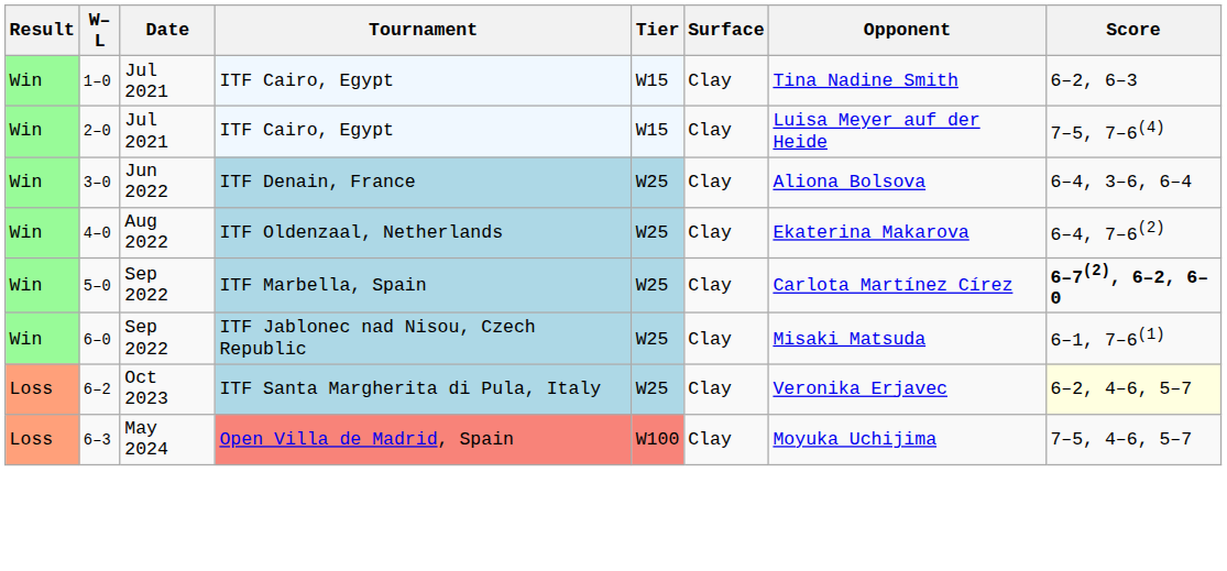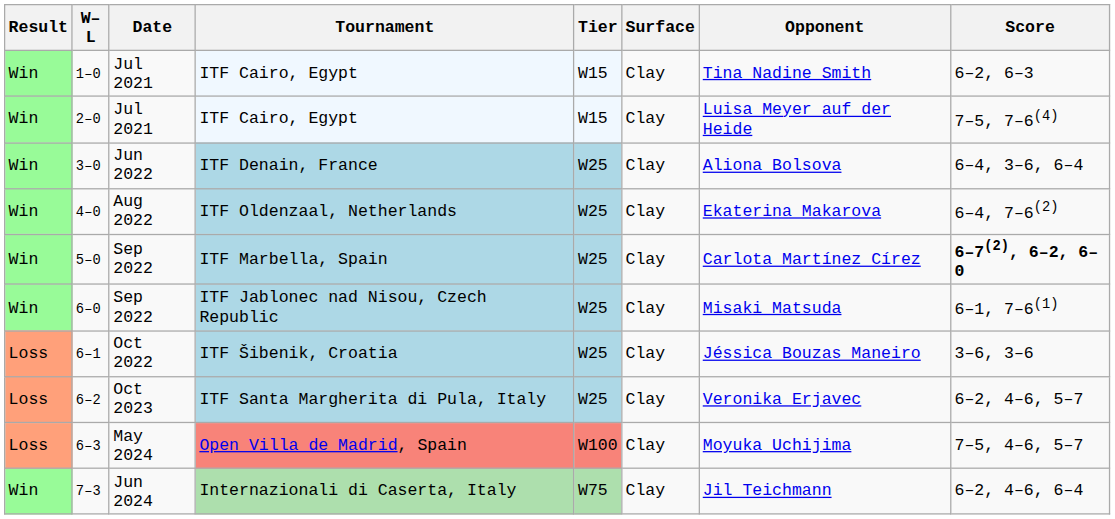+ row: Loss | 6–1 | Oct 2022 | ITF Šibenik, Croatia | W25 | Clay | Jéssica Bouzas Maneiro | 3–6, 3–6
ITF Santa Margherita di Pula, Italy | Score: lightyellow background -> no background
+ row: Win | 7–3 | Jun 2024 | Internazionali di Caserta, Italy | W75 | Clay | Jil Teichmann | 6–2, 4–6, 6–4
